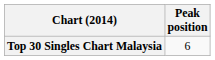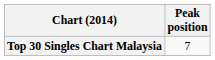Top 30 Singles Chart Malaysia | Peak position: 6 -> 7
